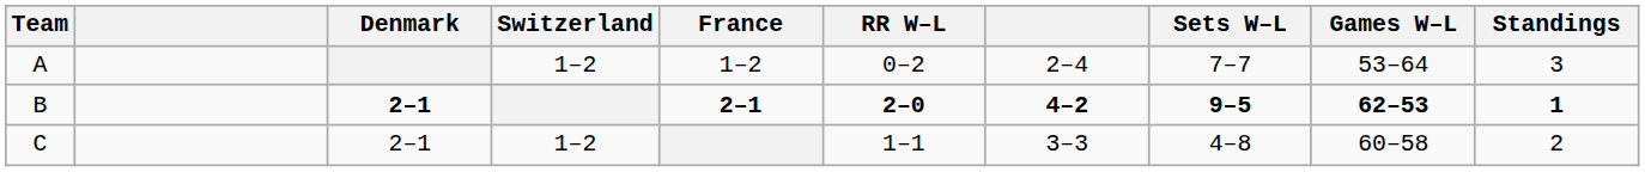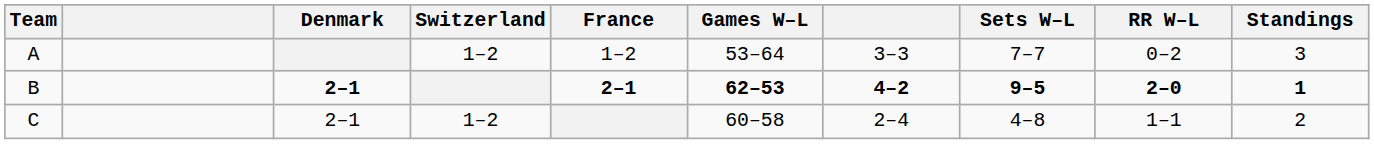columns swapped: RR W–L <-> Games W–L
A | column 7: 2–4 -> 3–3
C | column 7: 3–3 -> 2–4
